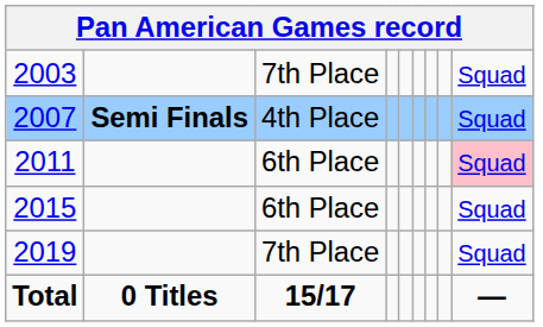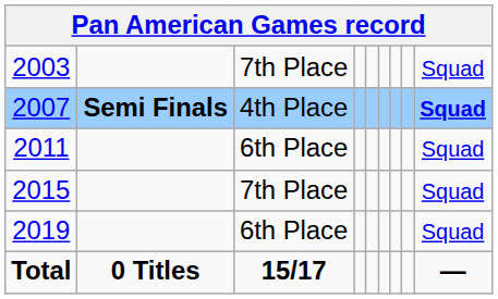2007 | column 9: normal -> bold
2011 | column 9: pink background -> no background
2015 | column 3: 6th Place -> 7th Place
2019 | column 3: 7th Place -> 6th Place
